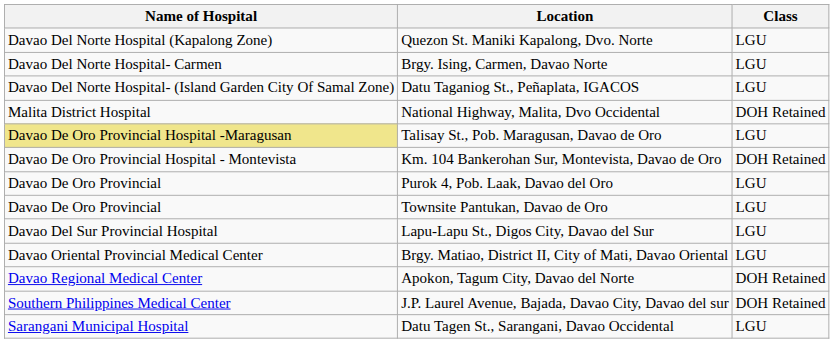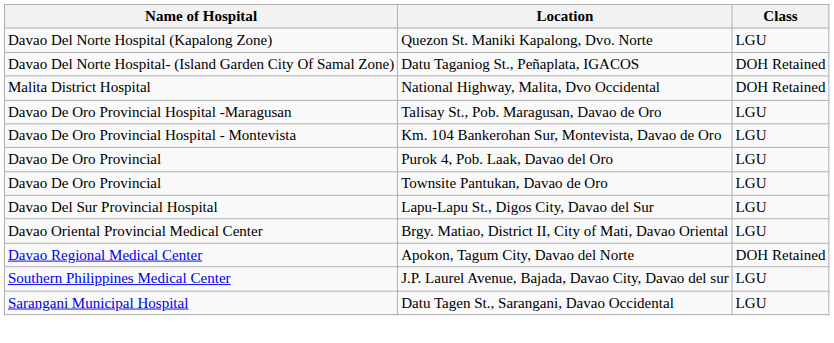- row: Davao Del Norte Hospital- Carmen | Brgy. Ising, Carmen, Davao Norte | LGU
Datu Taganiog St., Peñaplata, IGACOS | Class: LGU -> DOH Retained
Talisay St., Pob. Maragusan, Davao de Oro | Name of Hospital: khaki background -> no background
Km. 104 Bankerohan Sur, Montevista, Davao de Oro | Class: DOH Retained -> LGU
J.P. Laurel Avenue, Bajada, Davao City, Davao del sur | Class: DOH Retained -> LGU
